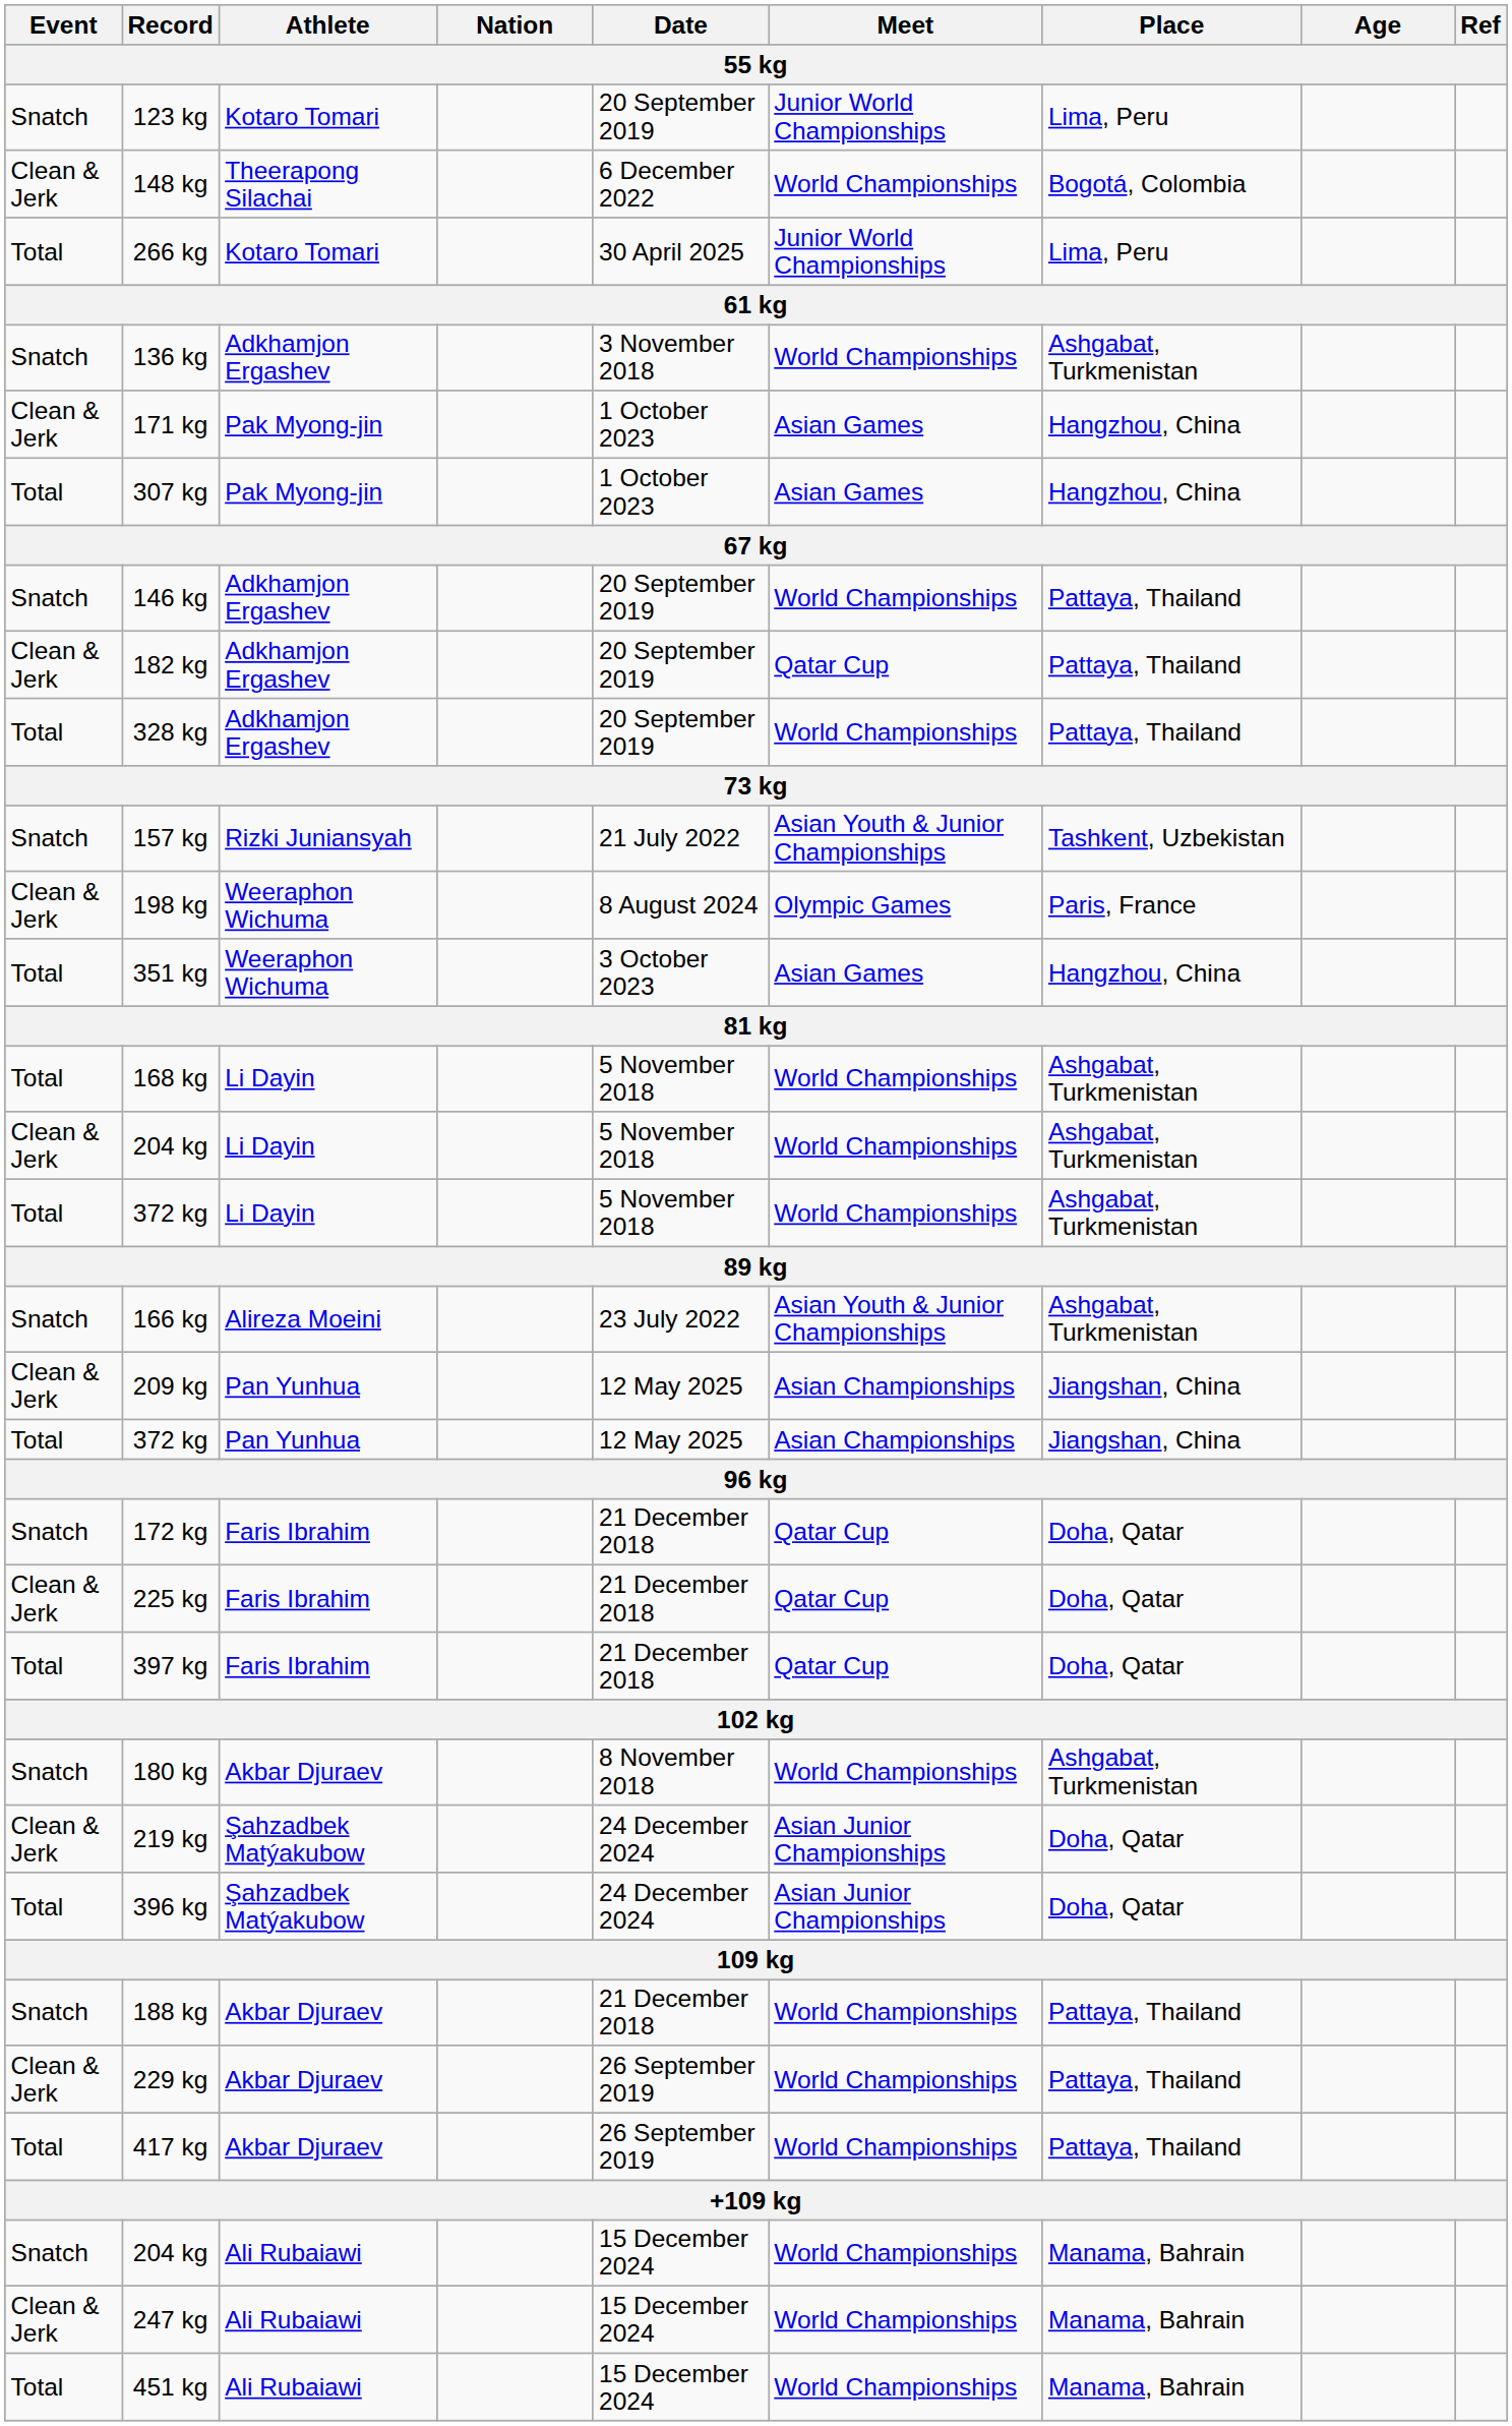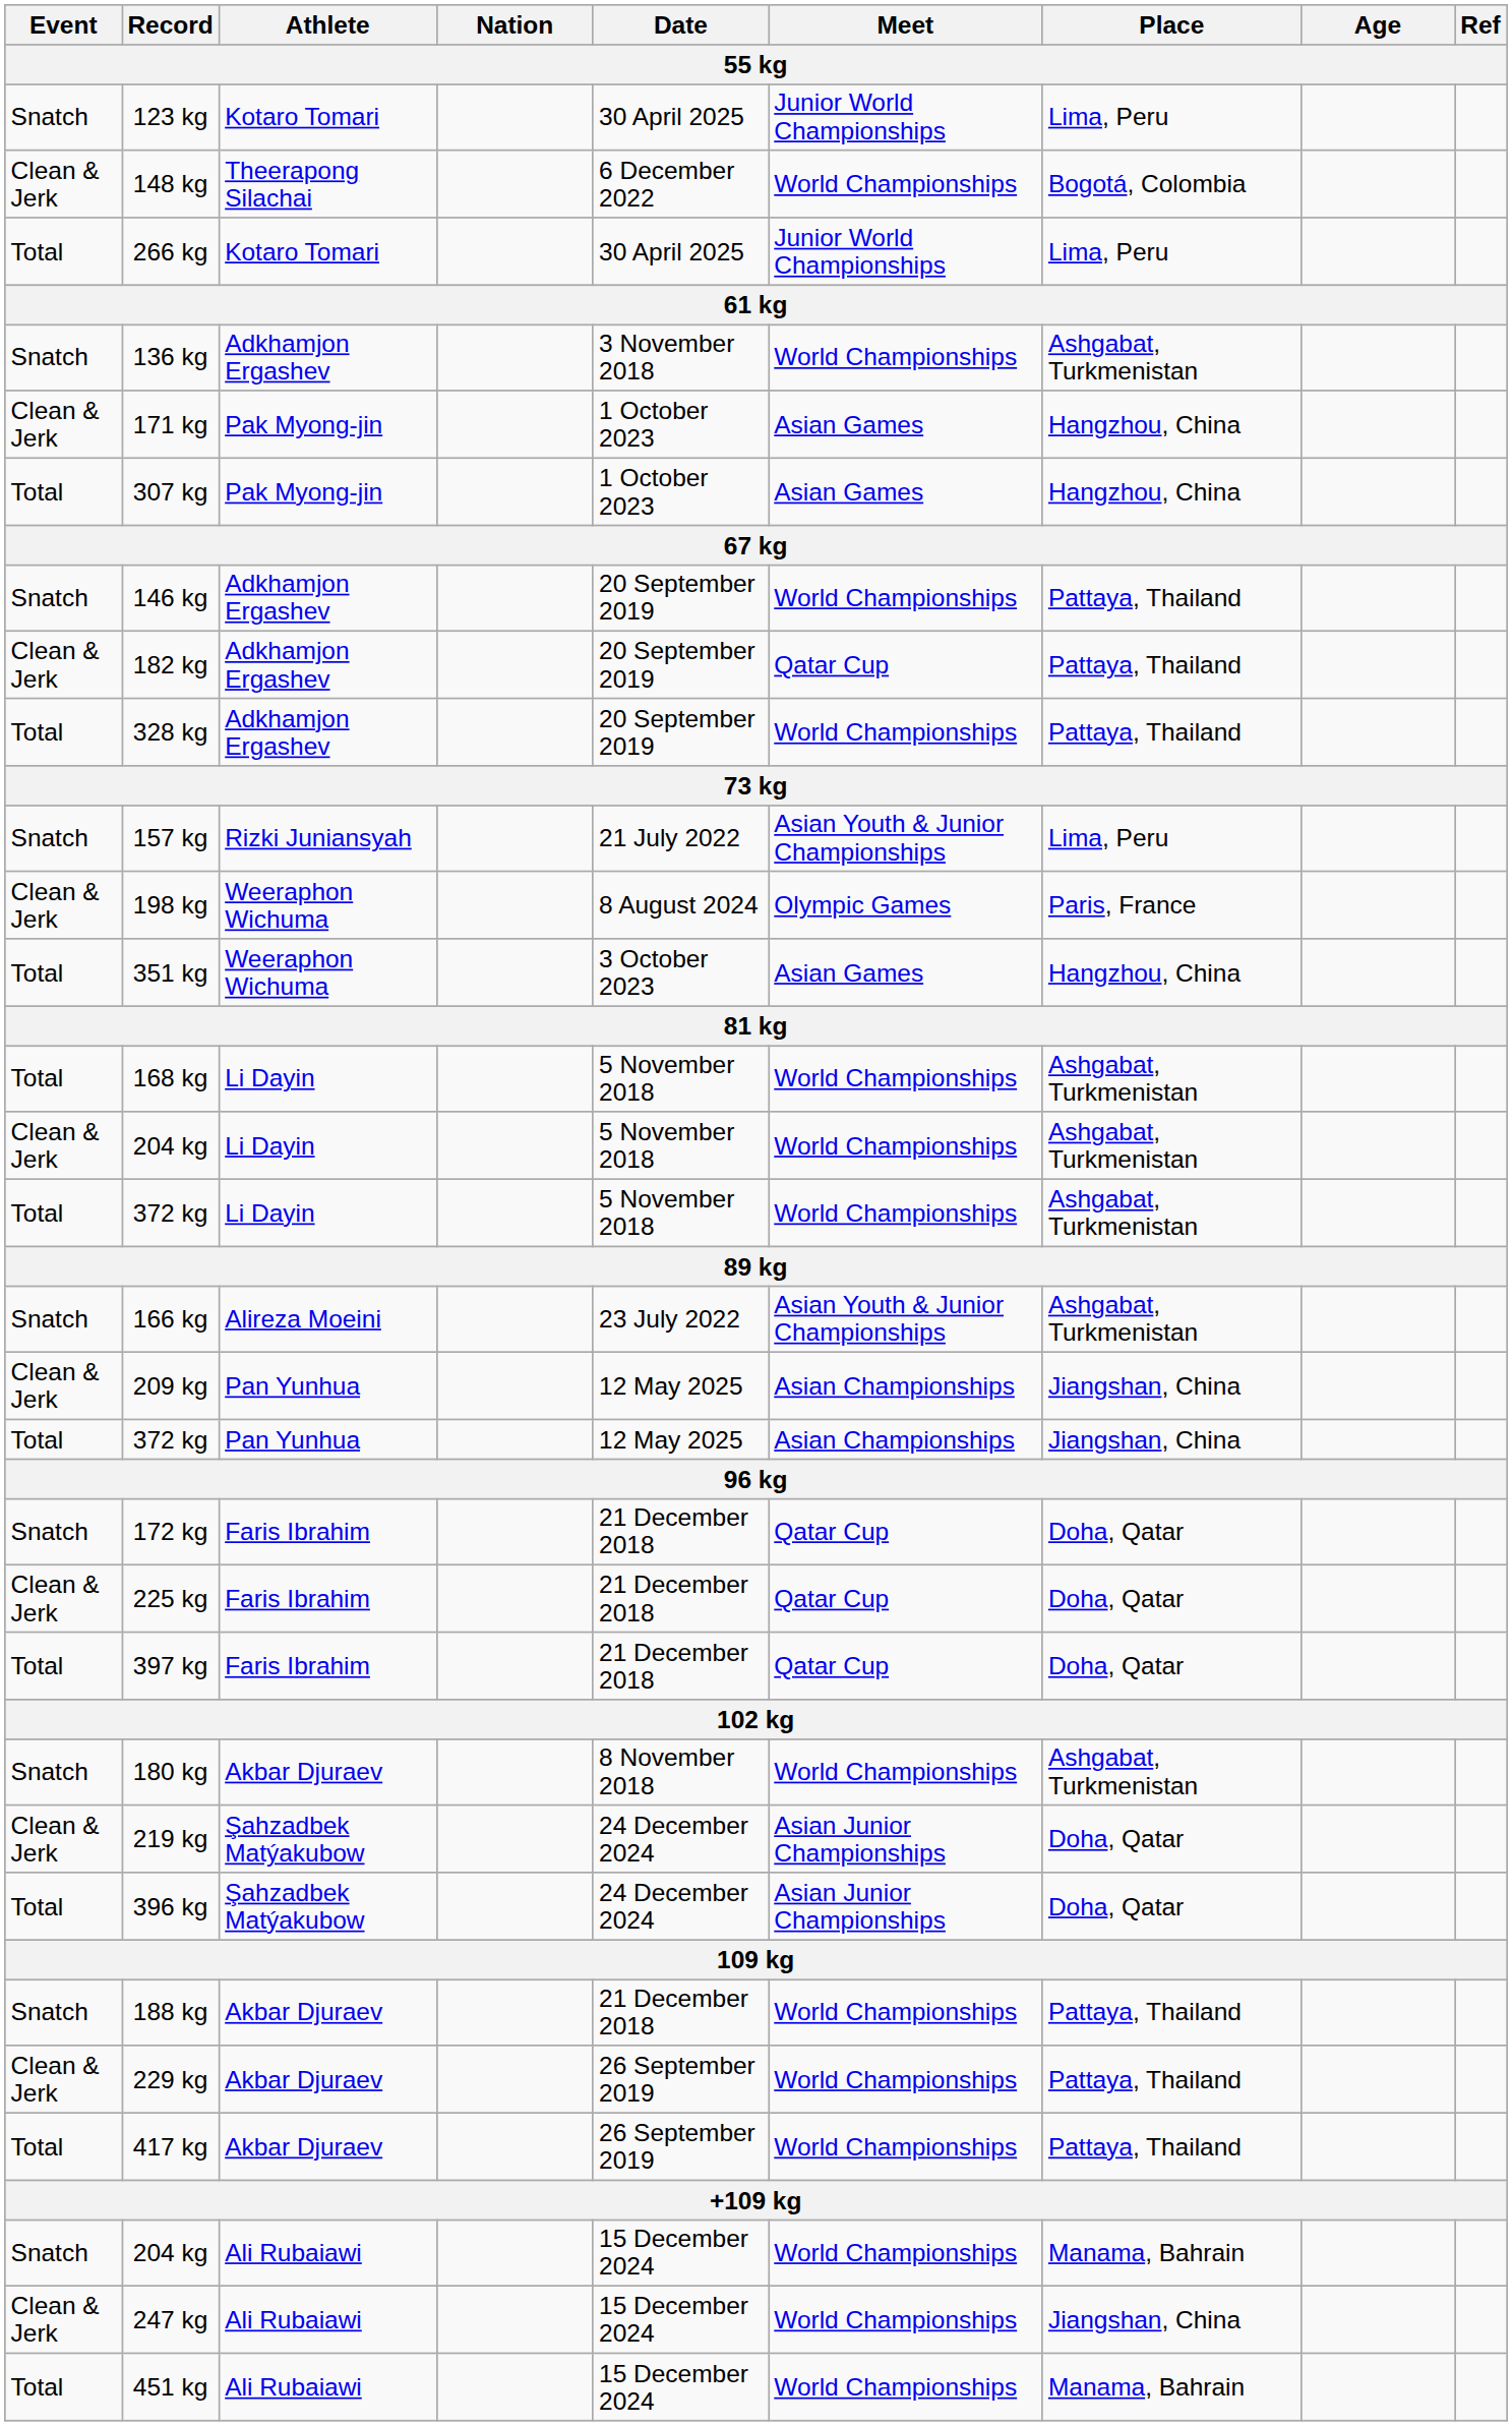123 kg | Date: 20 September 2019 -> 30 April 2025
157 kg | Place: Tashkent, Uzbekistan -> Lima, Peru
247 kg | Place: Manama, Bahrain -> Jiangshan, China
